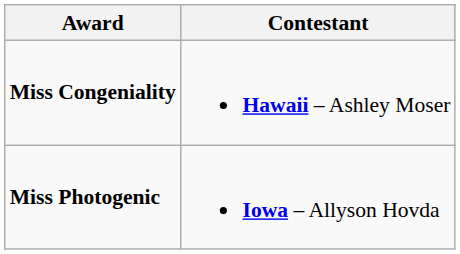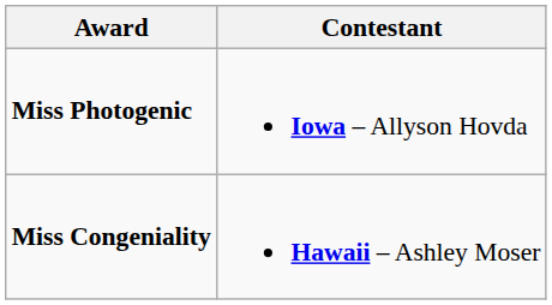rows swapped: Miss Congeniality <-> Miss Photogenic
